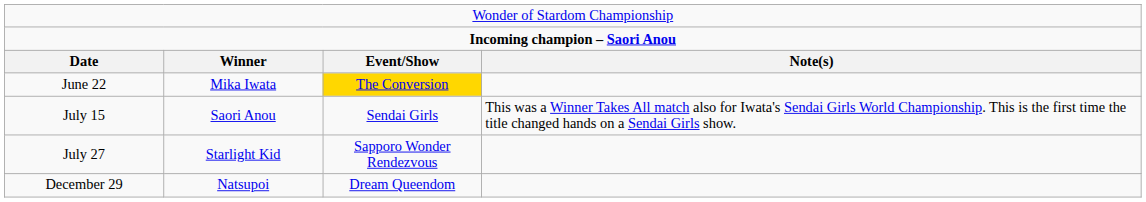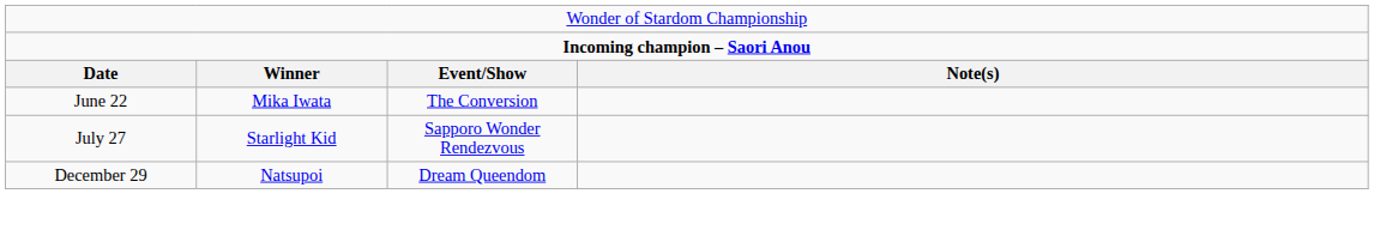June 22 | column 3: gold background -> no background
- row: July 15 | Saori Anou | Sendai Girls | This was a Winner Takes All match also for Iwata's Sendai Girls World Championship. This is the first time the title changed hands on a Sendai Girls show.
